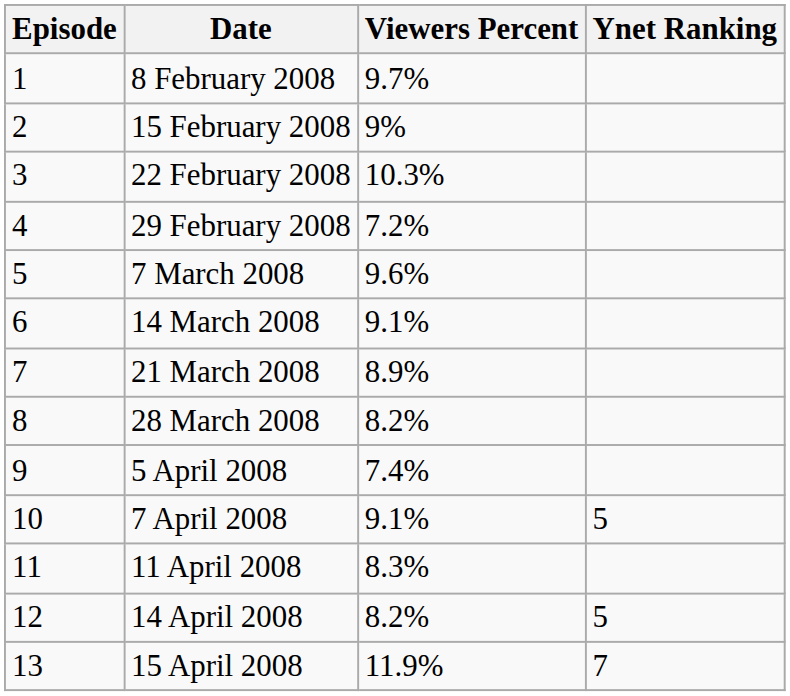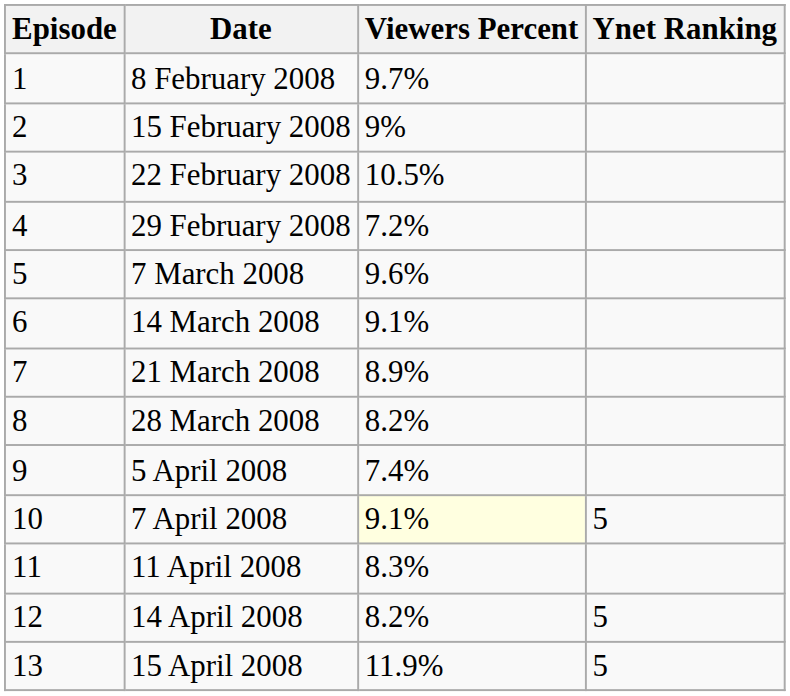22 February 2008 | Viewers Percent: 10.3% -> 10.5%
7 April 2008 | Viewers Percent: no background -> lightyellow background
15 April 2008 | Ynet Ranking: 7 -> 5
